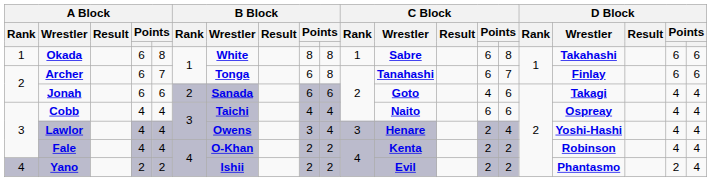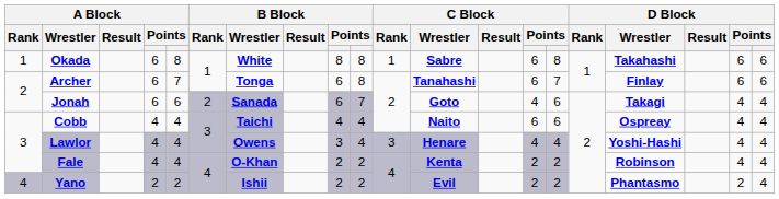Jonah | column 10: 6 -> 7
Lawlor | column 14: 2 -> 4
